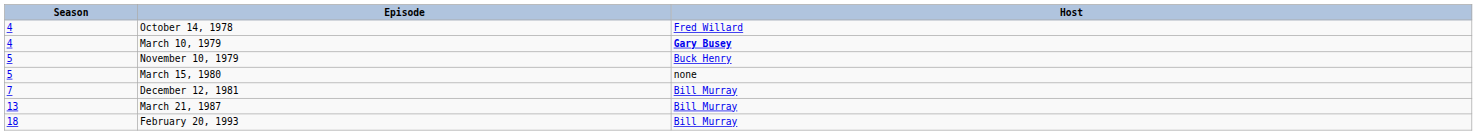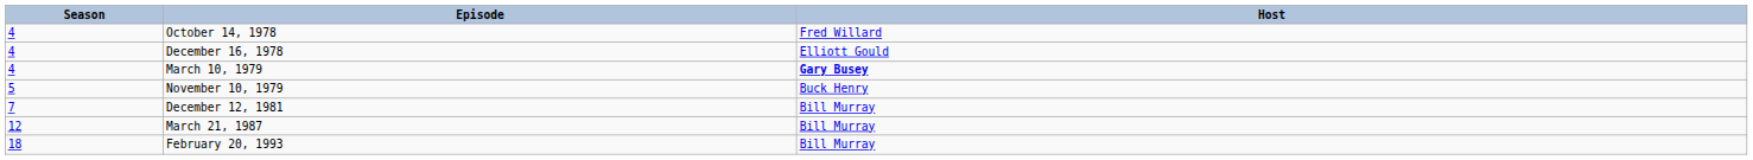+ row: 4 | December 16, 1978 | Elliott Gould
- row: 5 | March 15, 1980 | none
March 21, 1987 | Season: 13 -> 12
